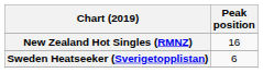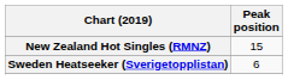New Zealand Hot Singles (RMNZ) | Peak position: 16 -> 15
